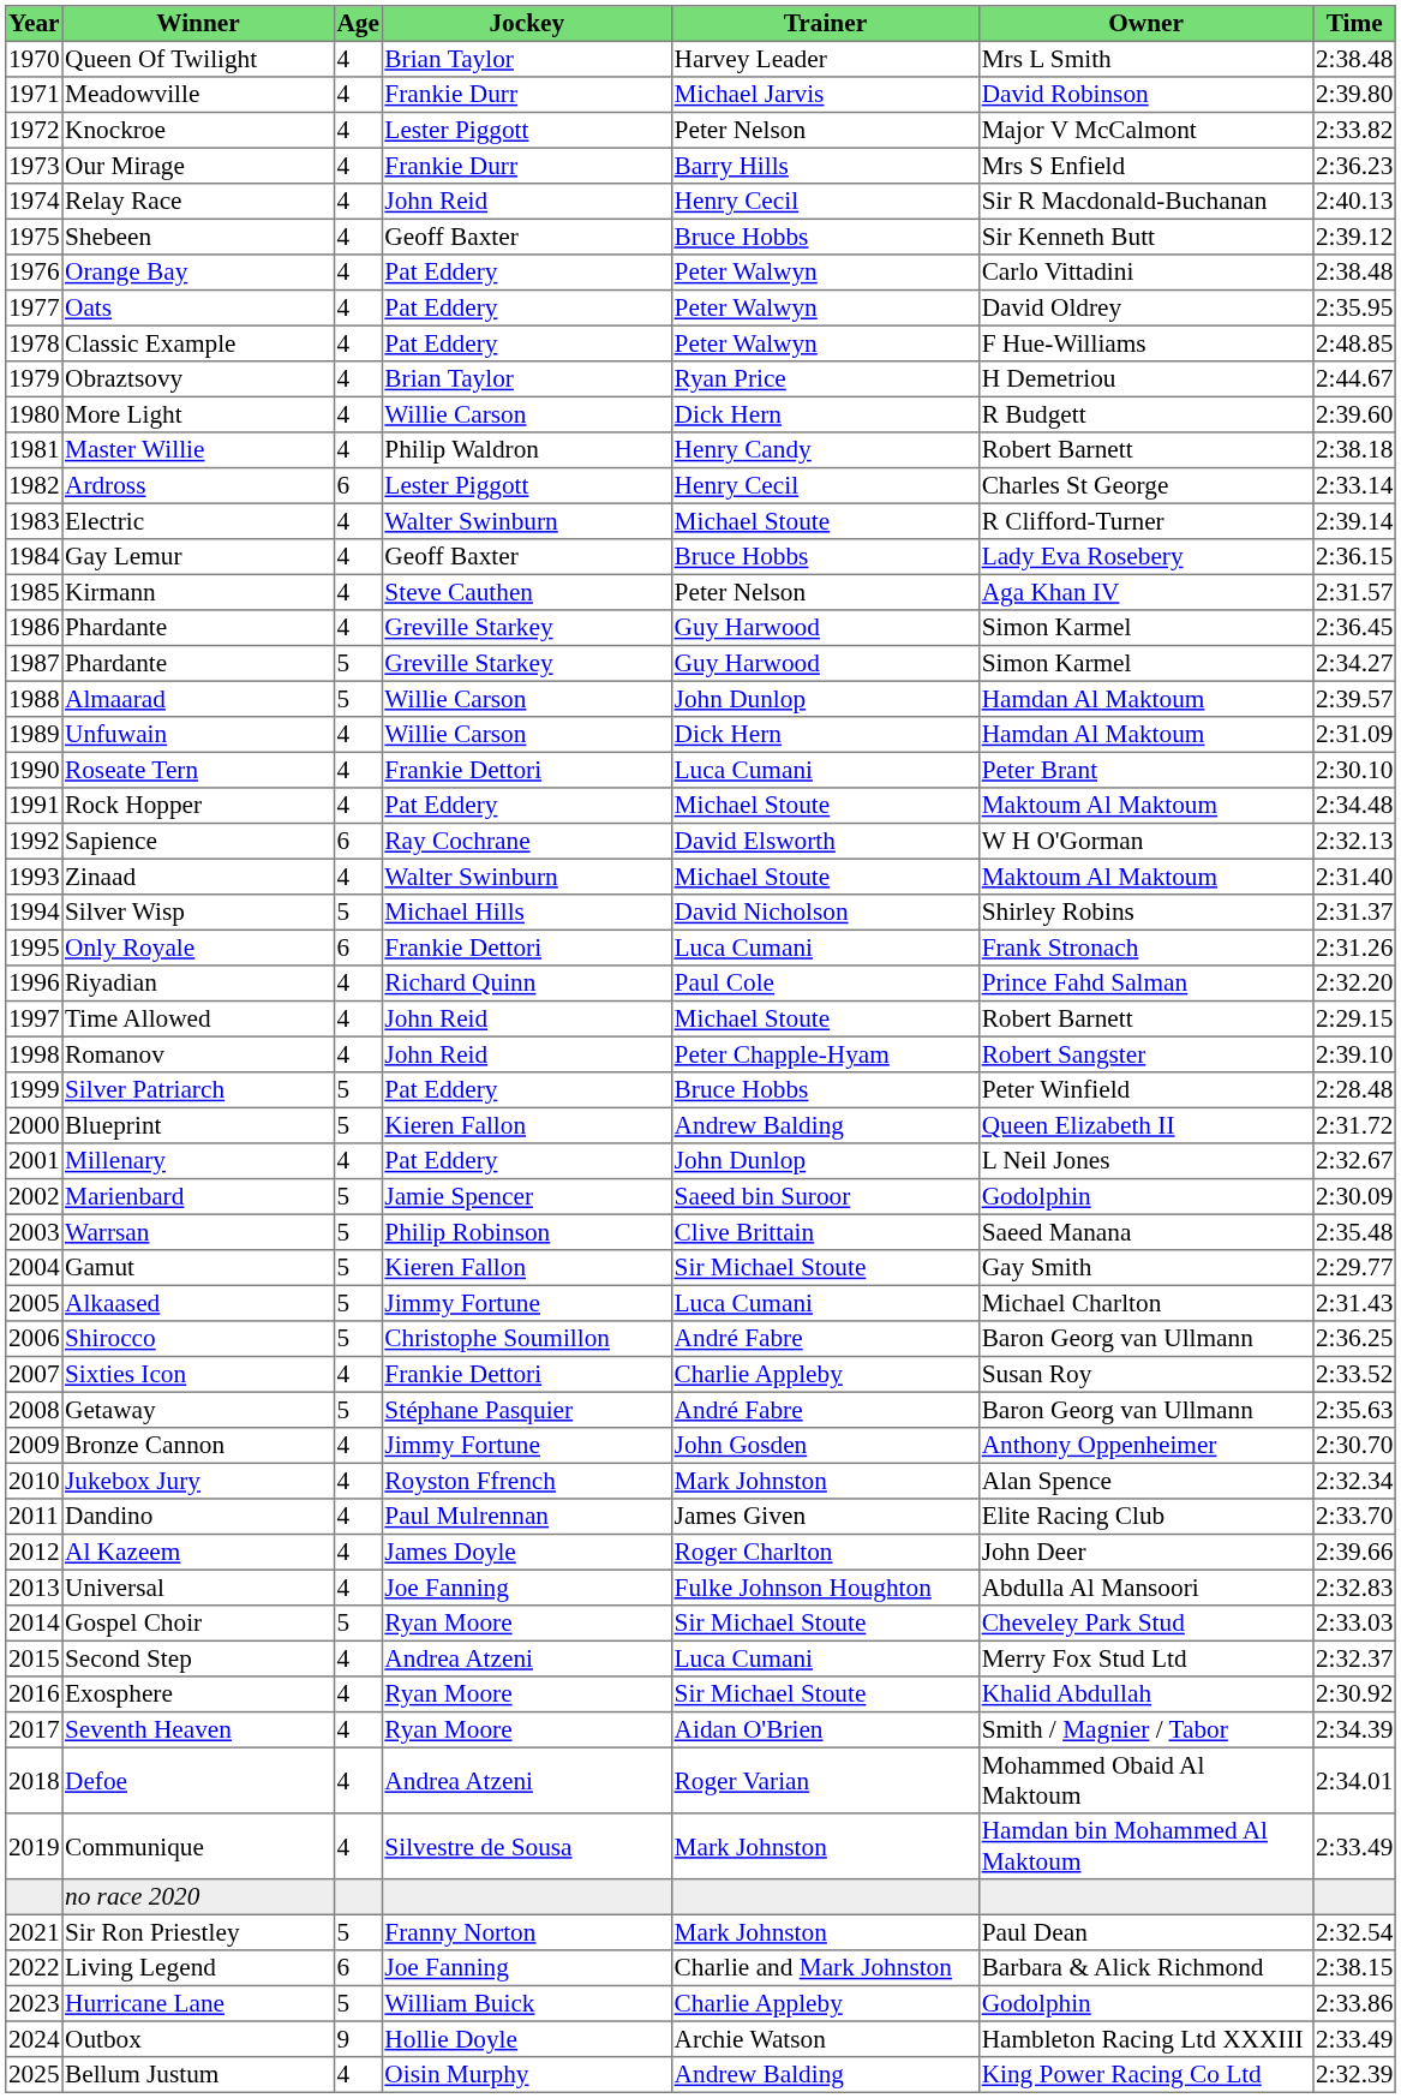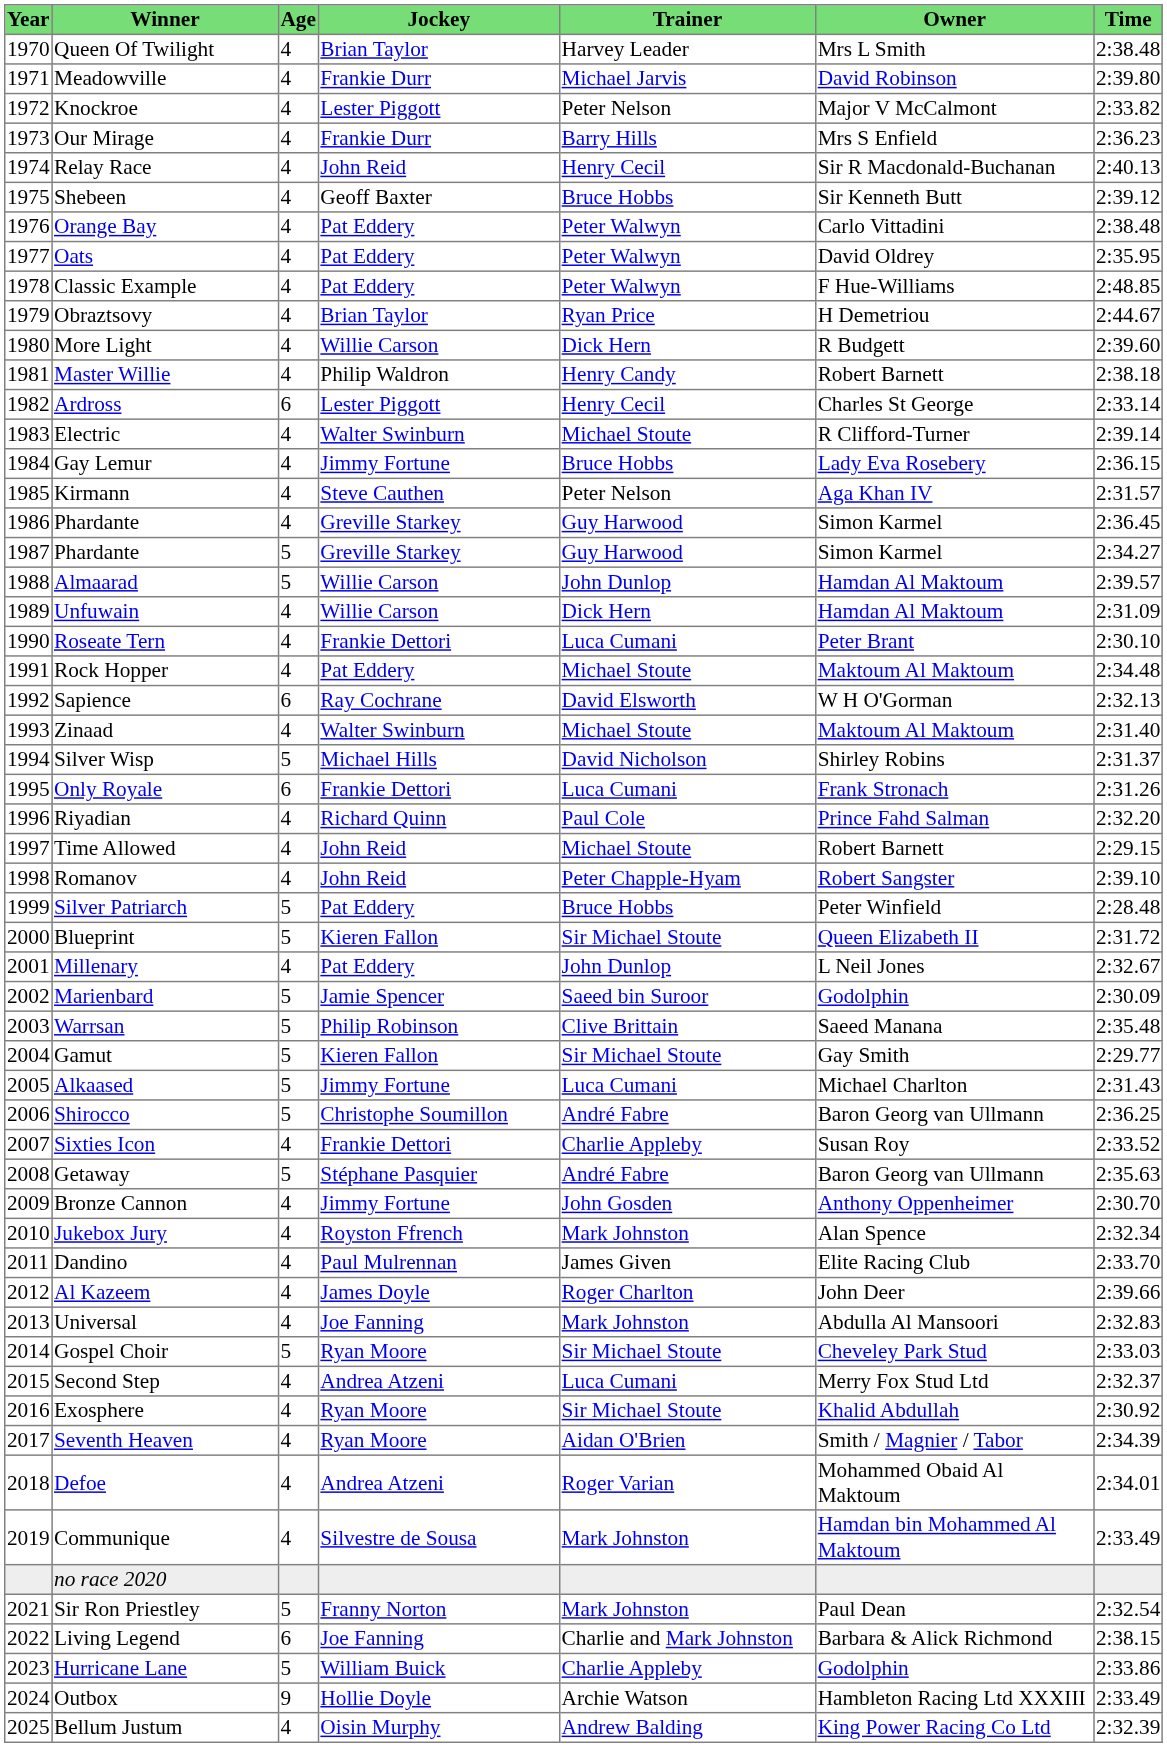Gay Lemur | Jockey: Geoff Baxter -> Jimmy Fortune
Blueprint | Trainer: Andrew Balding -> Sir Michael Stoute
Universal | Trainer: Fulke Johnson Houghton -> Mark Johnston
